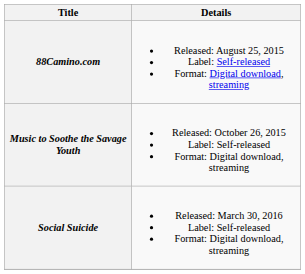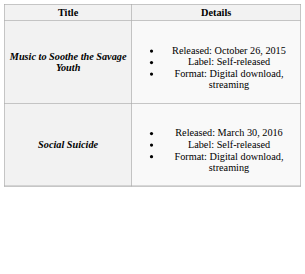- row: 88Camino.com | Released: August 25, 2015 Label: Self-released Format: Digital download, streaming
